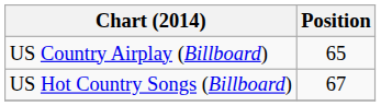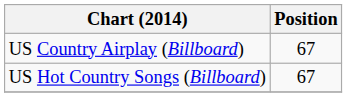US Country Airplay (Billboard) | Position: 65 -> 67
